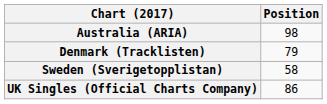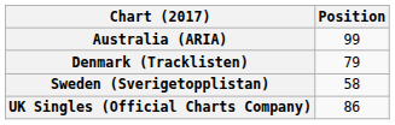Australia (ARIA) | Position: 98 -> 99
